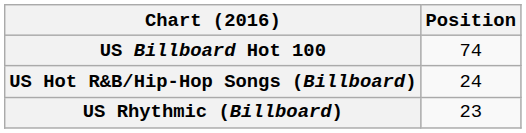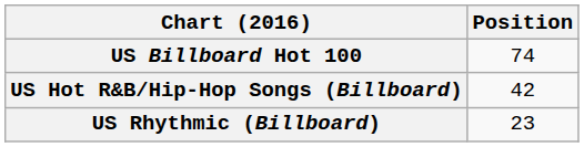US Hot R&B/Hip-Hop Songs (Billboard) | Position: 24 -> 42
